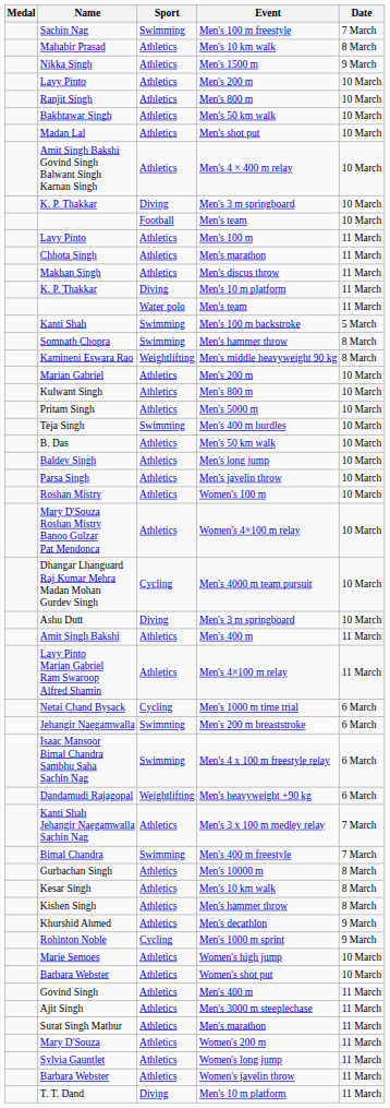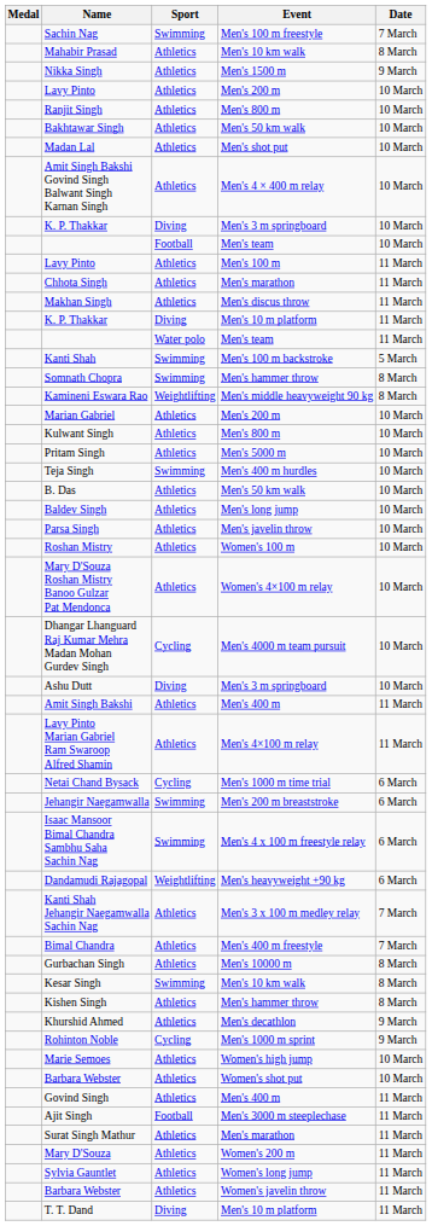Bimal Chandra | Sport: Swimming -> Athletics
Kesar Singh | Sport: Athletics -> Swimming
Ajit Singh | Sport: Athletics -> Football
